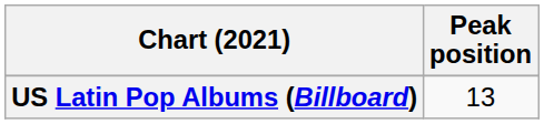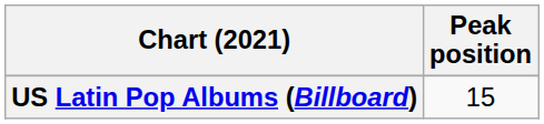US Latin Pop Albums (Billboard) | Peak position: 13 -> 15
